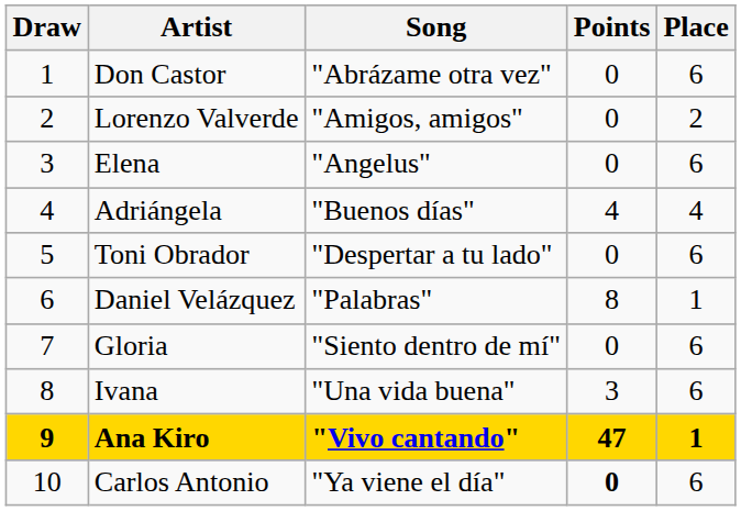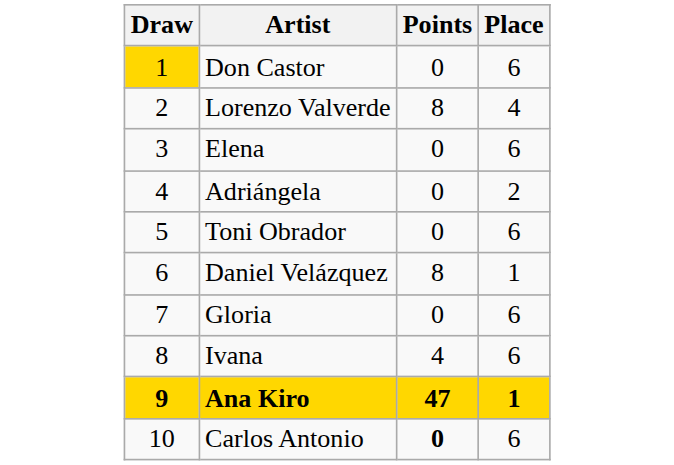- column: Song | "Abrázame otra vez" | "Amigos, amigos" | "Angelus" | "Buenos días" | "Despertar a tu lado" | "Palabras" | "Siento dentro de mí" | "Una vida buena" | "Vivo cantando" | "Ya viene el día"
Don Castor | Draw: no background -> gold background
Lorenzo Valverde | Points: 0 -> 8
Lorenzo Valverde | Place: 2 -> 4
Adriángela | Points: 4 -> 0
Adriángela | Place: 4 -> 2
Ivana | Points: 3 -> 4
